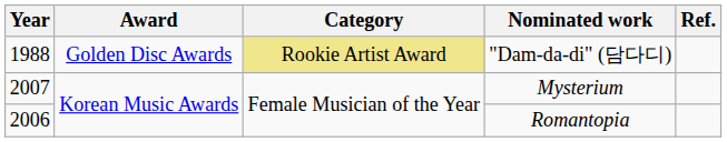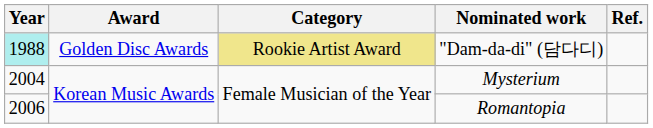"Dam-da-di" (담다디) | Year: no background -> paleturquoise background
Mysterium | Year: 2007 -> 2004
